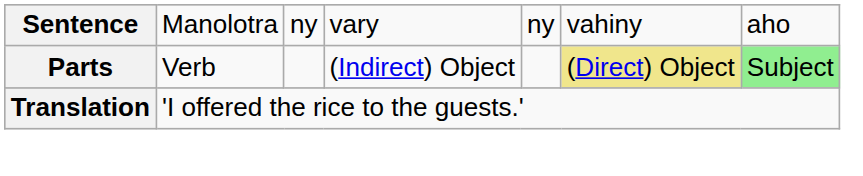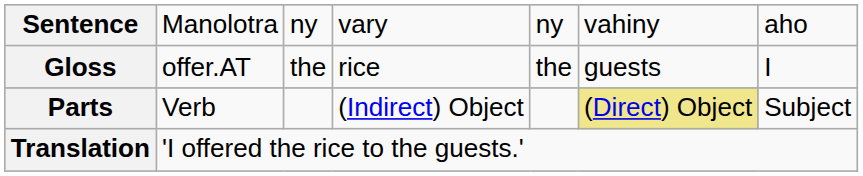+ row: Gloss | offer.AT | the | rice | the | guests | I
Parts | column 7: lightgreen background -> no background
